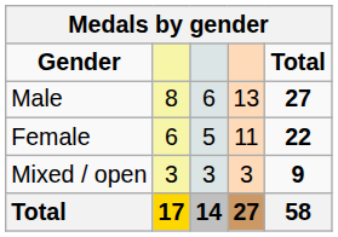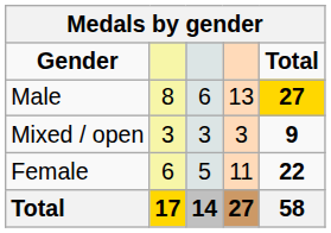Male | Total: no background -> gold background
rows swapped: Female <-> Mixed / open
